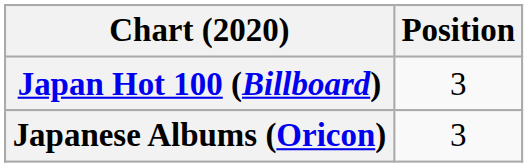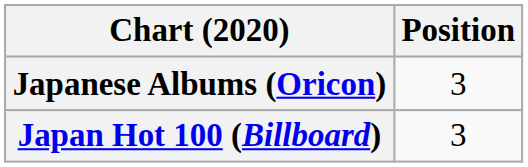rows swapped: Japanese Albums (Oricon) <-> Japan Hot 100 (Billboard)
